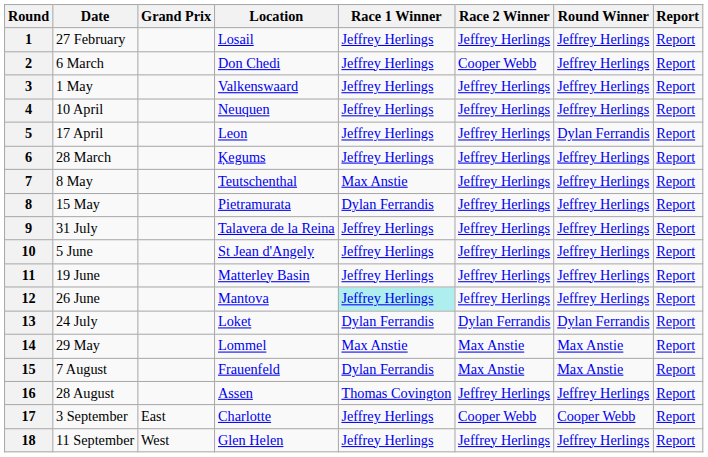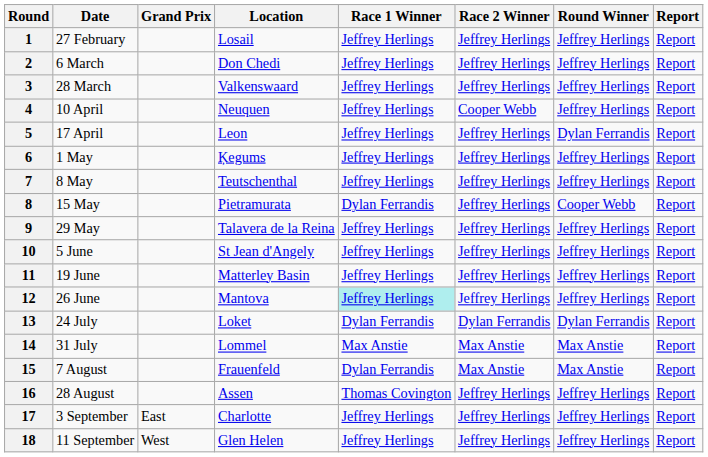2 | Race 2 Winner: Cooper Webb -> Jeffrey Herlings
3 | Date: 1 May -> 28 March
4 | Race 2 Winner: Jeffrey Herlings -> Cooper Webb
6 | Date: 28 March -> 1 May
7 | Race 1 Winner: Max Anstie -> Jeffrey Herlings
8 | Round Winner: Jeffrey Herlings -> Cooper Webb
9 | Date: 31 July -> 29 May
14 | Date: 29 May -> 31 July
17 | Race 2 Winner: Cooper Webb -> Jeffrey Herlings
17 | Round Winner: Cooper Webb -> Jeffrey Herlings
